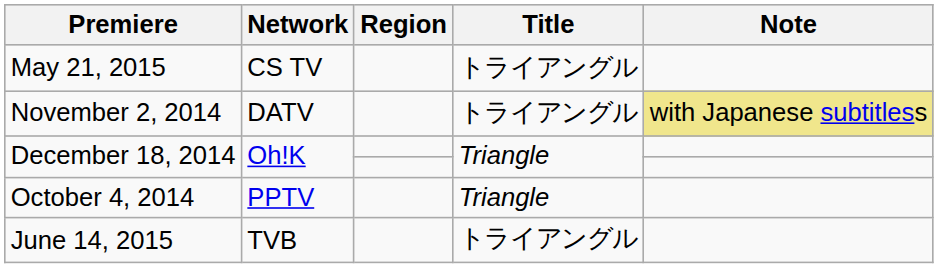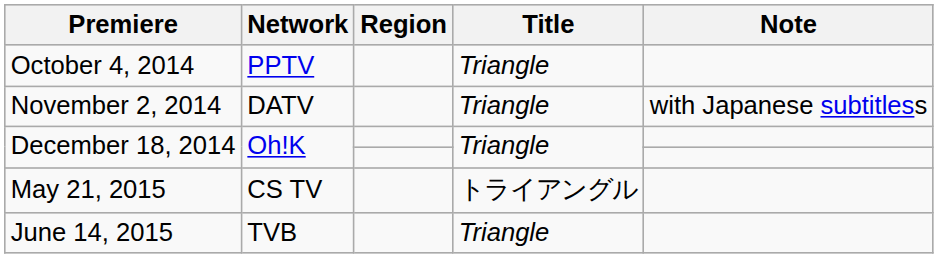rows swapped: October 4, 2014 <-> May 21, 2015
November 2, 2014 | Title: トライアングル -> Triangle
November 2, 2014 | Note: khaki background -> no background
June 14, 2015 | Title: トライアングル -> Triangle
